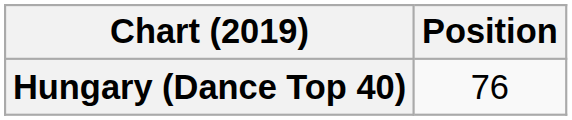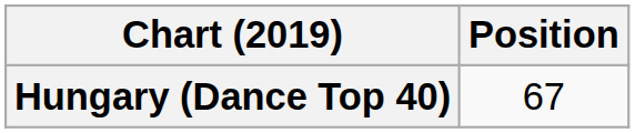Hungary (Dance Top 40) | Position: 76 -> 67
